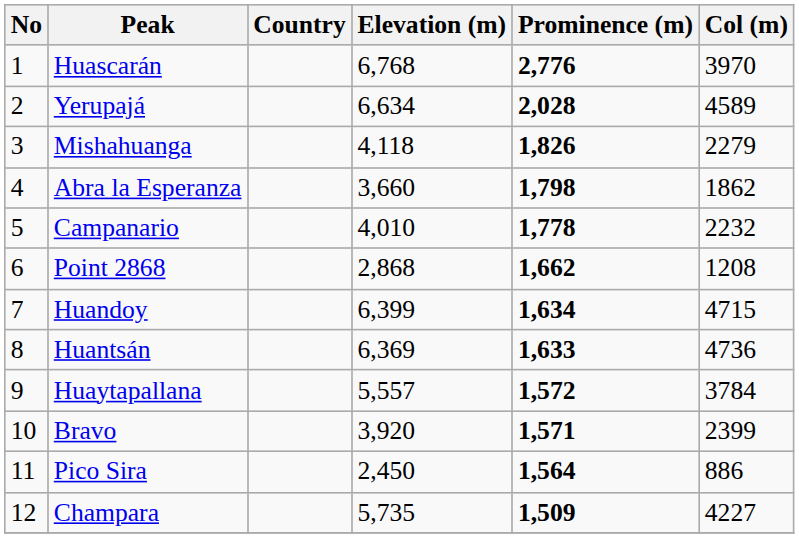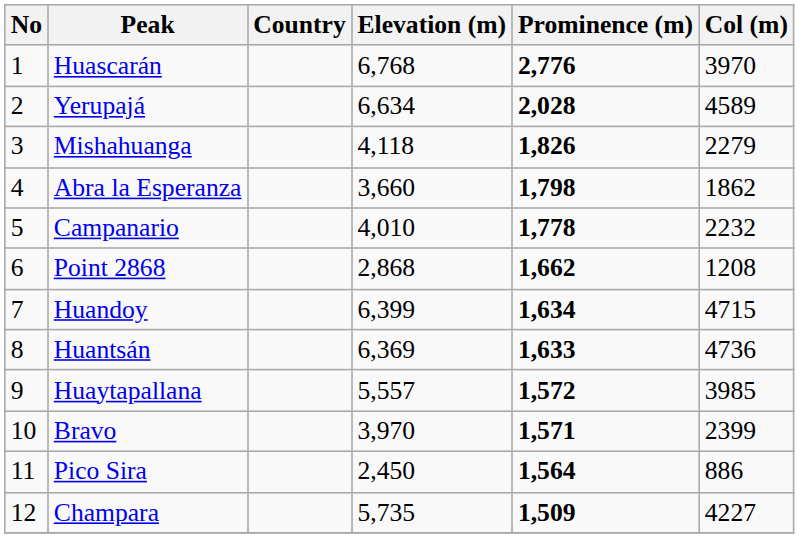Huaytapallana | Col (m): 3784 -> 3985
Bravo | Elevation (m): 3,920 -> 3,970
